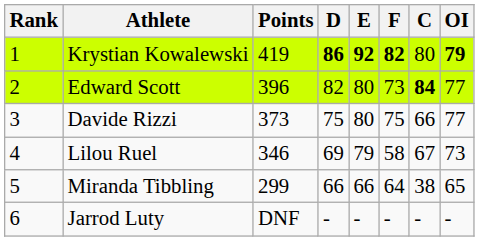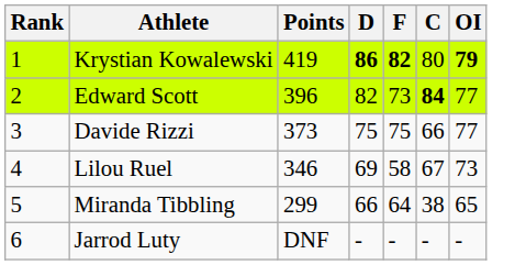- column: E | 92 | 80 | 80 | 79 | 66 | -
